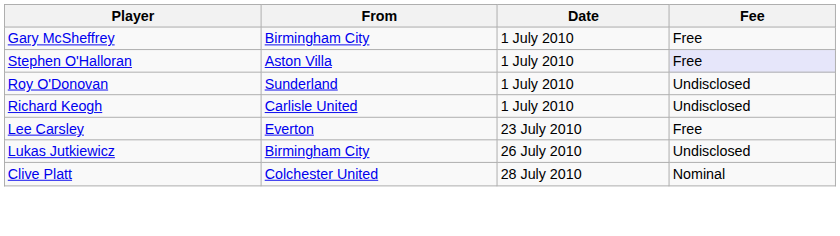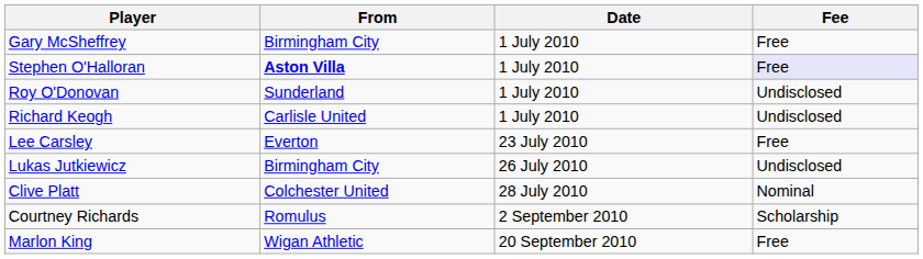Stephen O'Halloran | From: normal -> bold
+ row: Courtney Richards | Romulus | 2 September 2010 | Scholarship
+ row: Marlon King | Wigan Athletic | 20 September 2010 | Free
